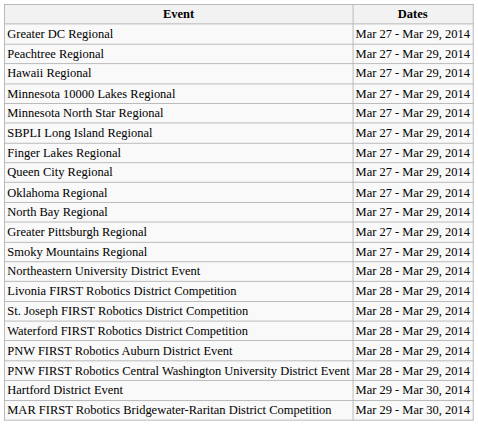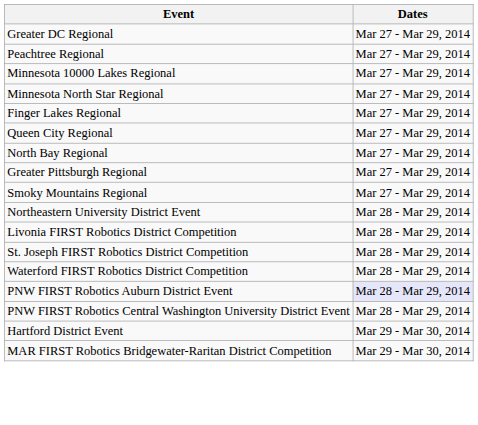- row: Hawaii Regional | Mar 27 - Mar 29, 2014
- row: SBPLI Long Island Regional | Mar 27 - Mar 29, 2014
- row: Oklahoma Regional | Mar 27 - Mar 29, 2014
PNW FIRST Robotics Auburn District Event | Dates: no background -> lavender background
